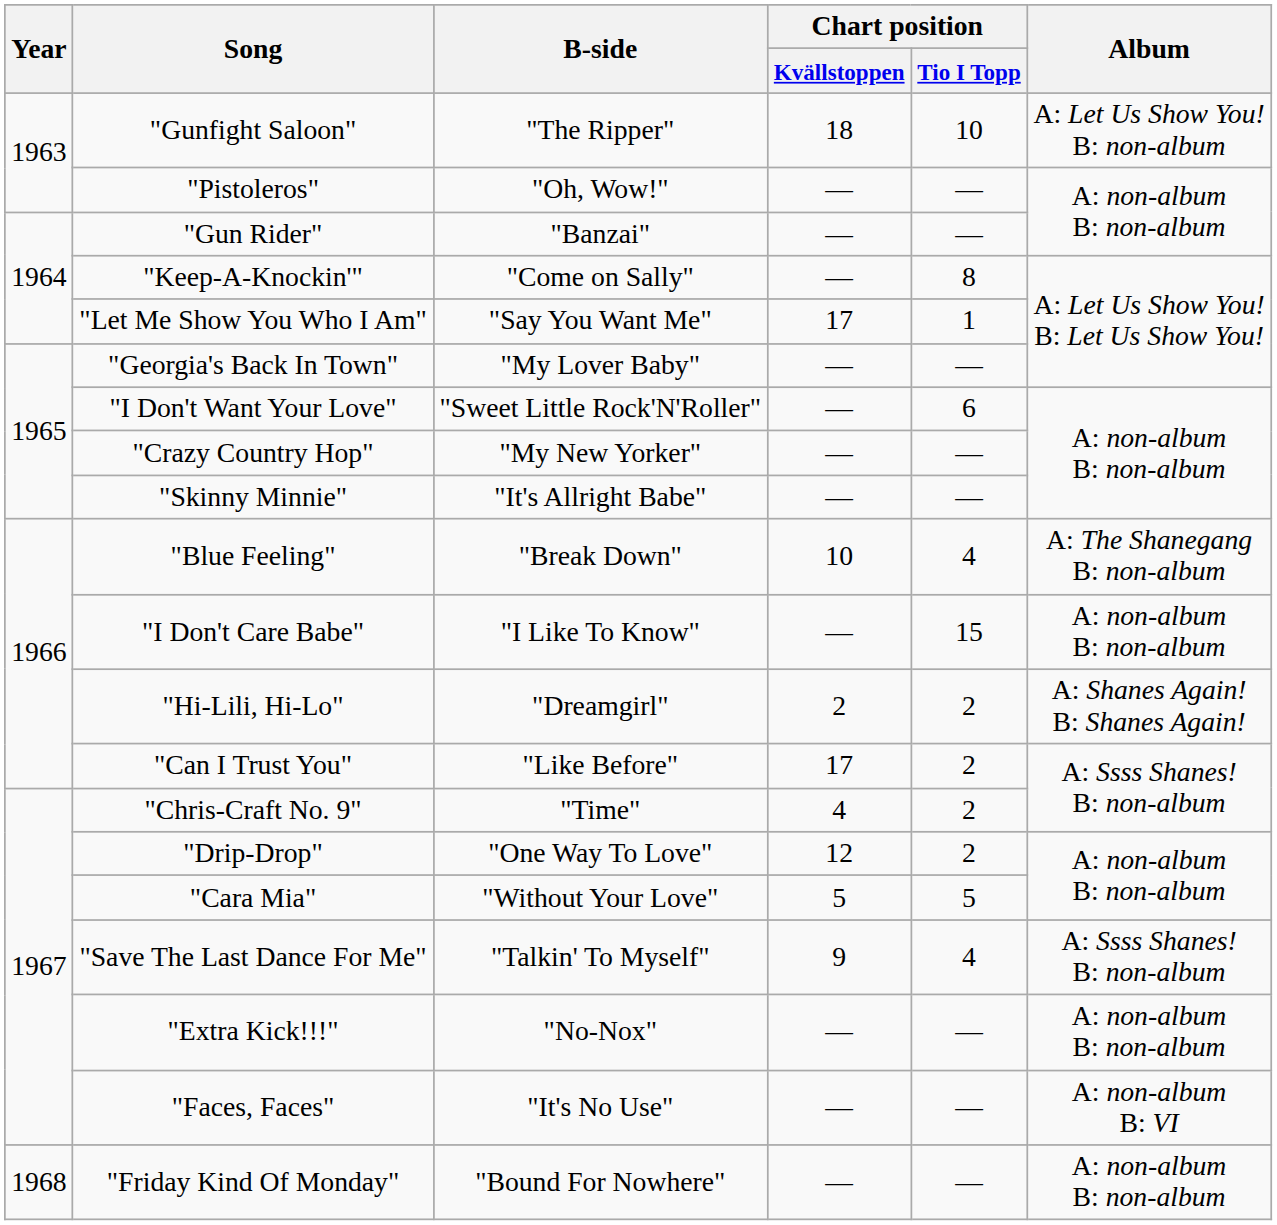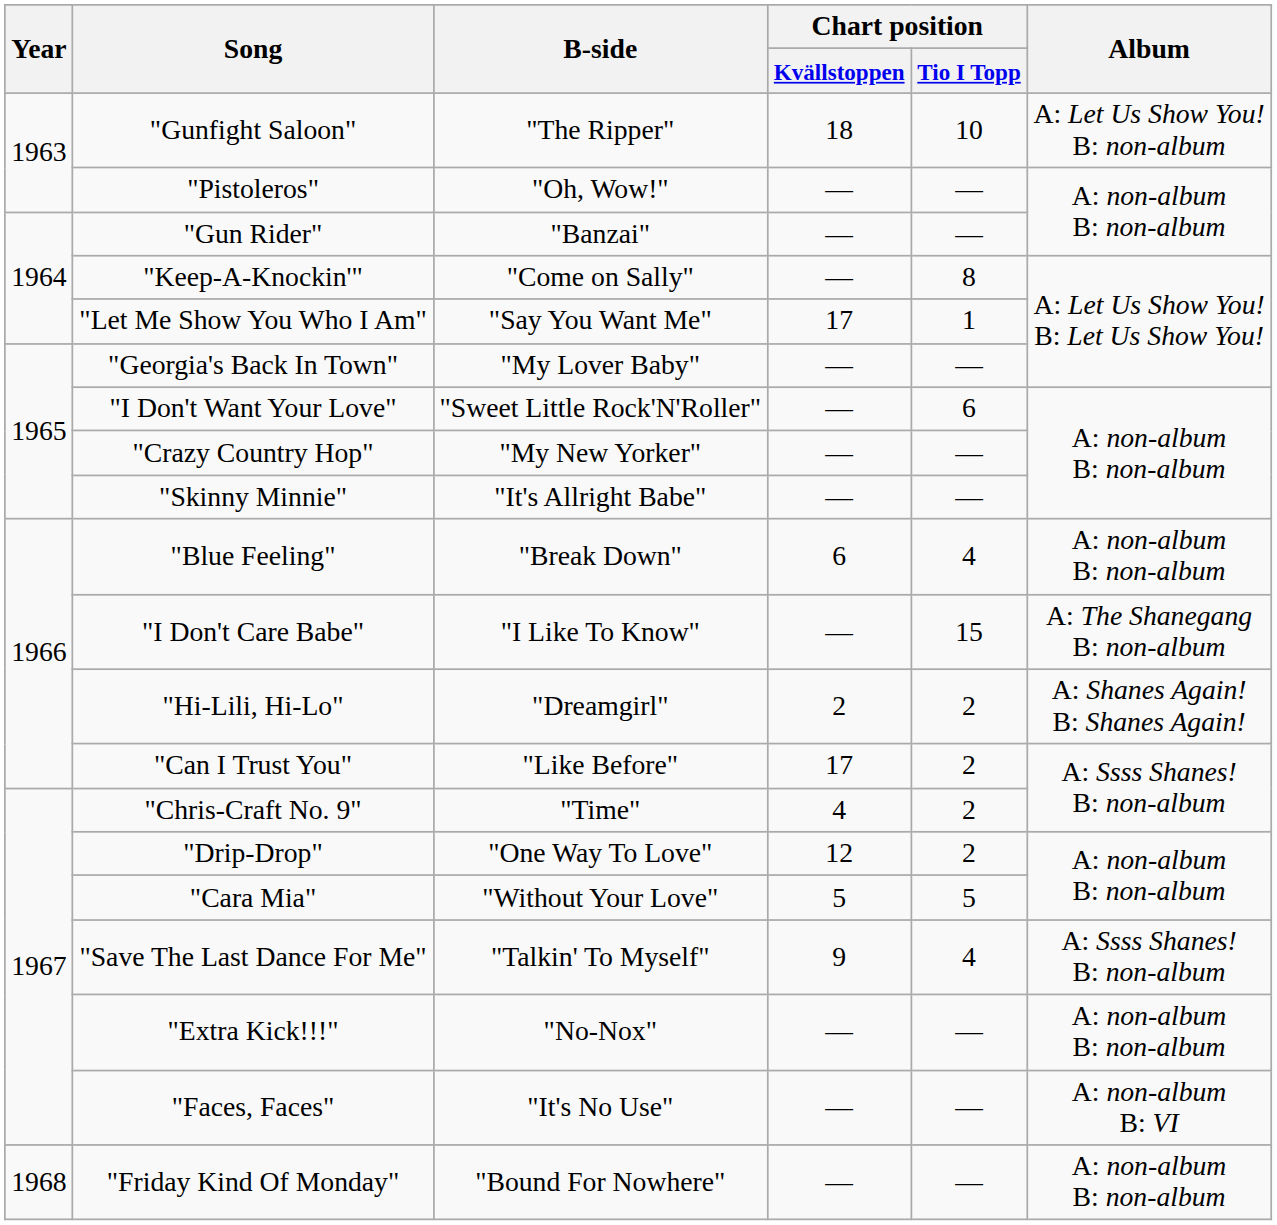"Blue Feeling" | Chart position / Kvällstoppen: 10 -> 6
"Blue Feeling" | Album: A: The Shanegang B: non-album -> A: non-album B: non-album
"I Don't Care Babe" | Album: A: non-album B: non-album -> A: The Shanegang B: non-album
